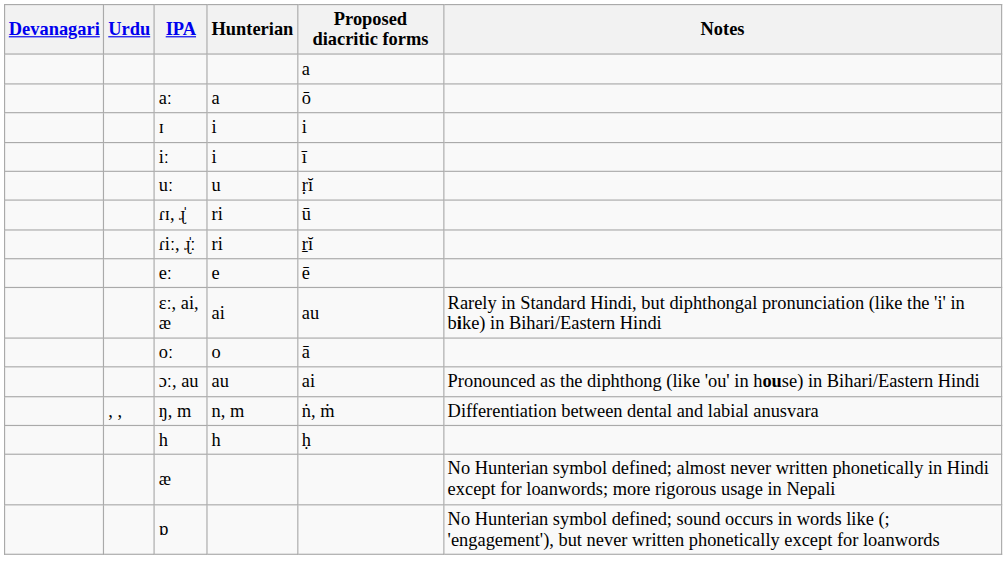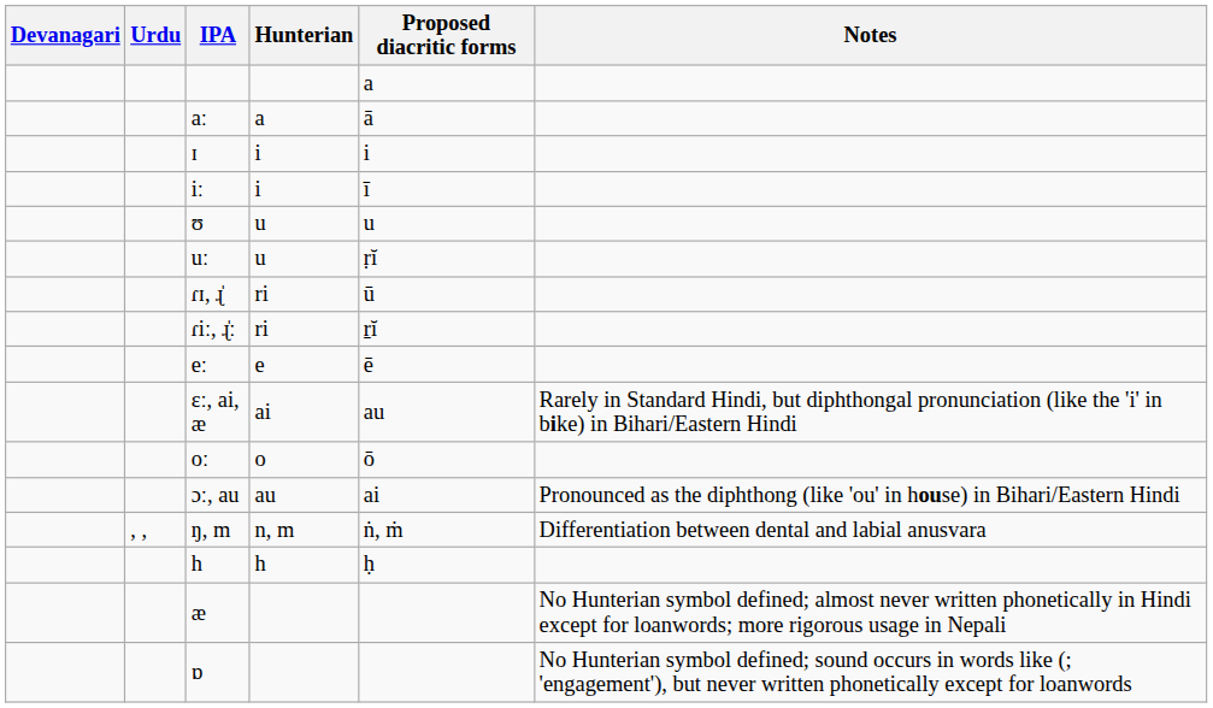aː | Proposed diacritic forms: ō -> ā
+ row: ʊ | u | u
oː | Proposed diacritic forms: ā -> ō
